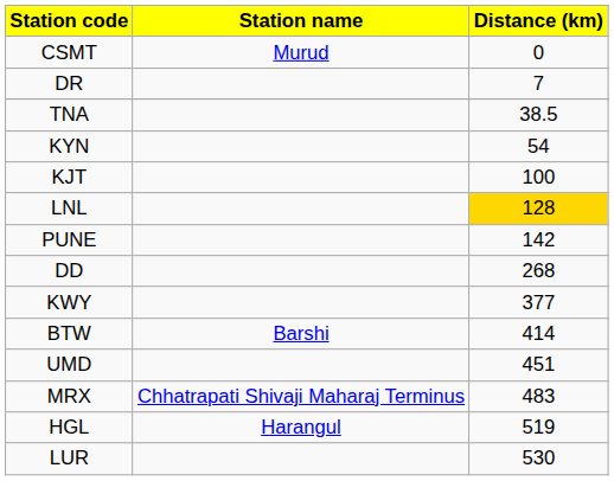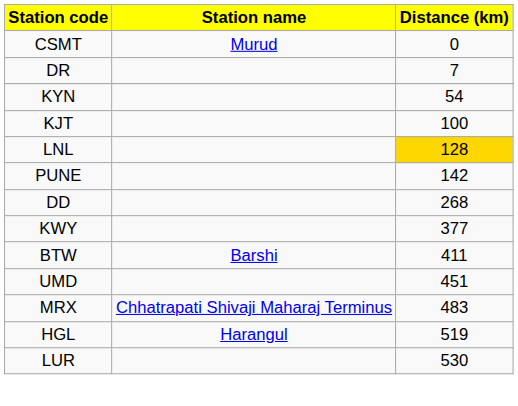- row: TNA | 38.5
BTW | Distance (km): 414 -> 411
